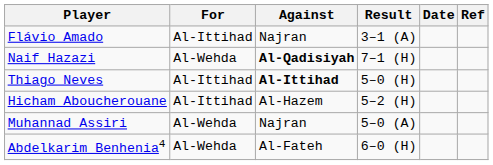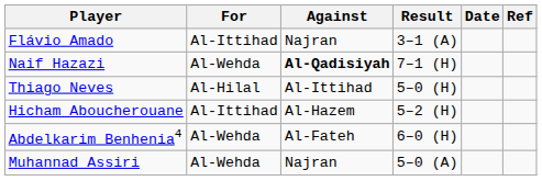Thiago Neves | For: Al-Ittihad -> Al-Hilal
Thiago Neves | Against: bold -> normal
rows swapped: Muhannad Assiri <-> Abdelkarim Benhenia4
